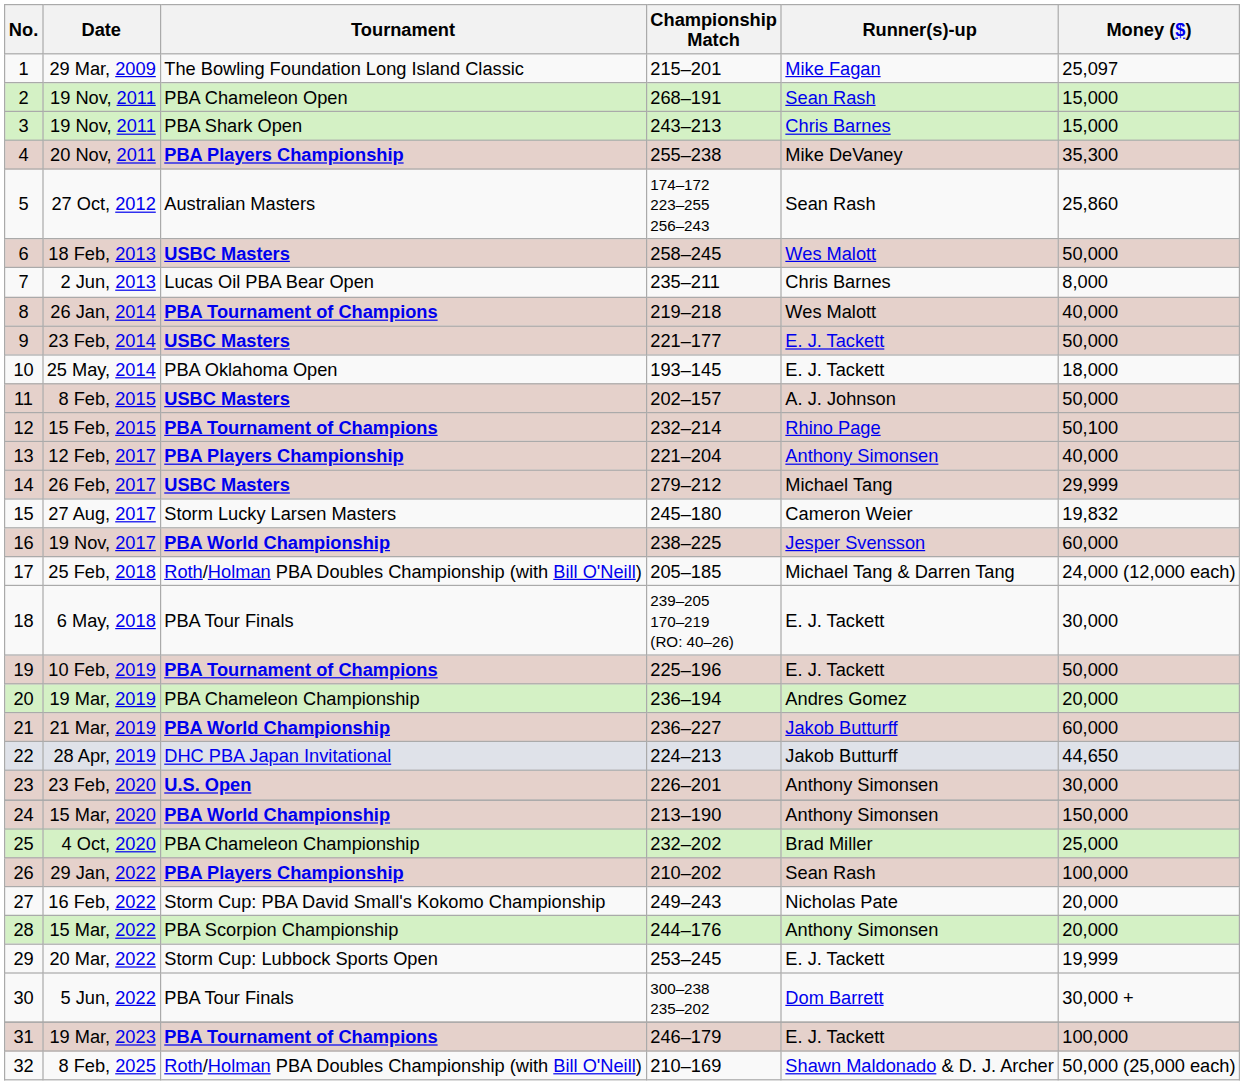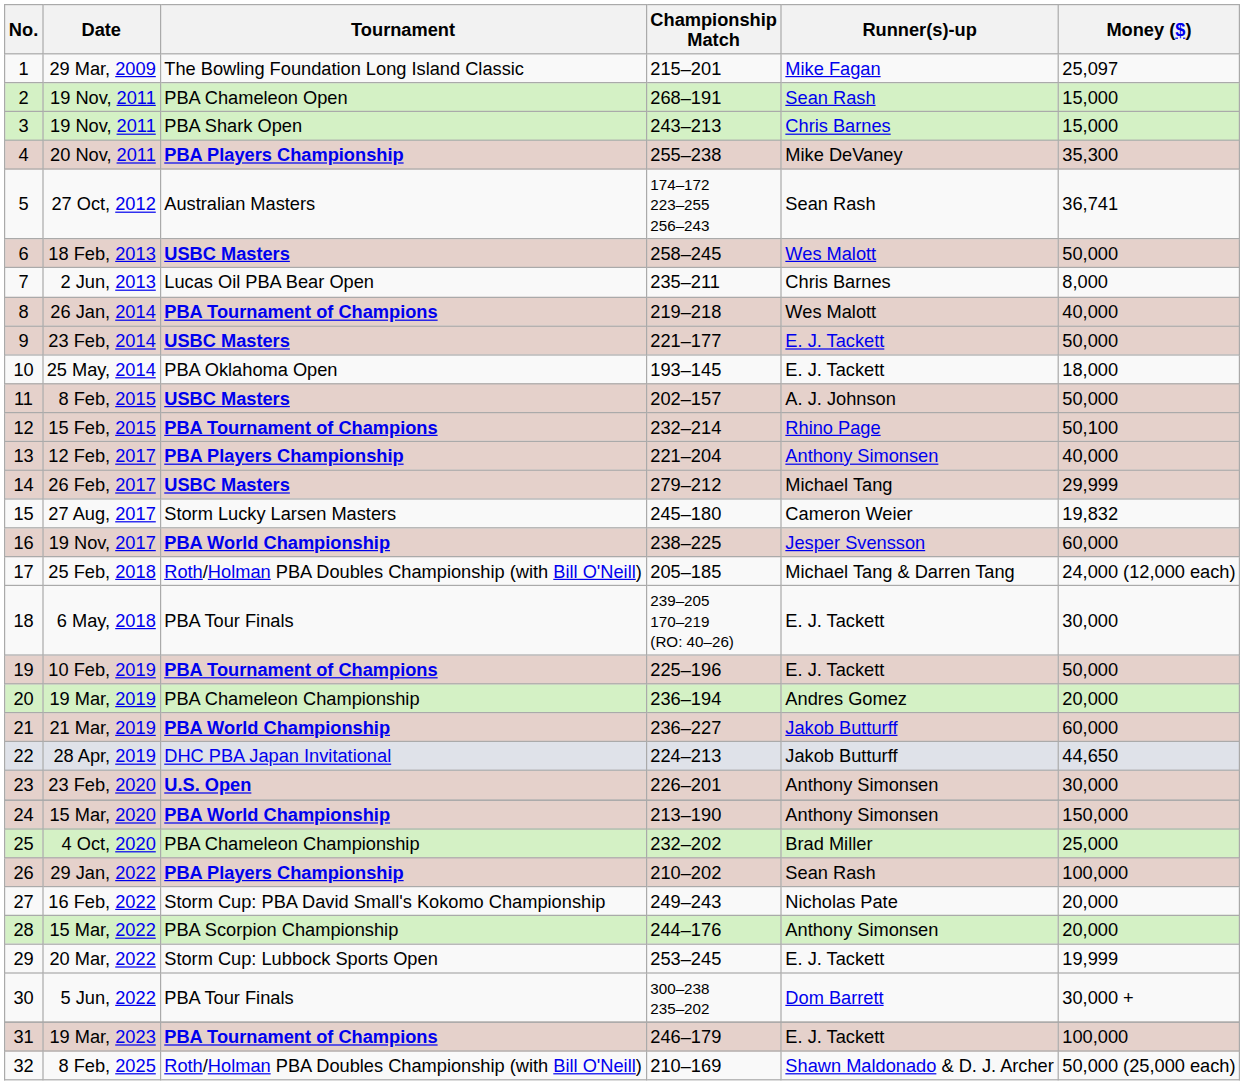27 Oct, 2012 | Money ($): 25,860 -> 36,741
